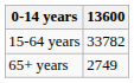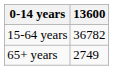15-64 years | 13600: 33782 -> 36782
